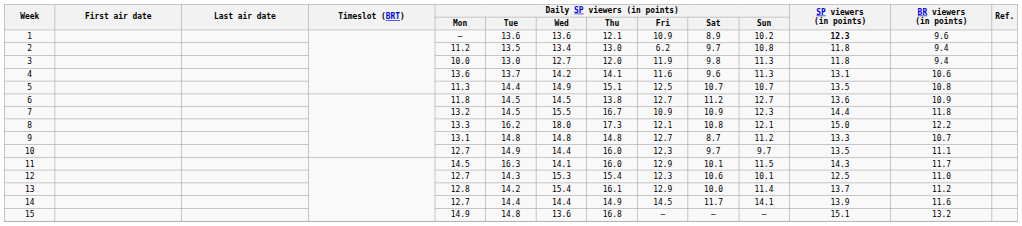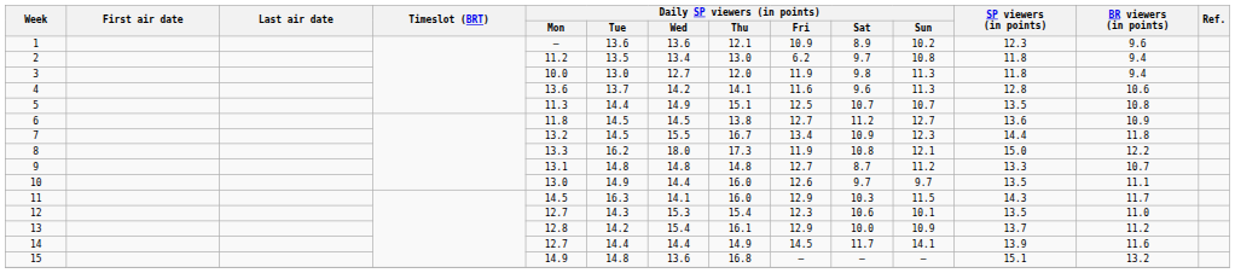1 | SP viewers (in points): bold -> normal
4 | SP viewers (in points): 13.1 -> 12.8
7 | Daily SP viewers (in points) / Fri: 10.9 -> 13.4
8 | Daily SP viewers (in points) / Fri: 12.1 -> 11.9
10 | Daily SP viewers (in points) / Mon: 12.7 -> 13.0
10 | Daily SP viewers (in points) / Fri: 12.3 -> 12.6
11 | Daily SP viewers (in points) / Sat: 10.1 -> 10.3
12 | SP viewers (in points): 12.5 -> 13.5
13 | Daily SP viewers (in points) / Sun: 11.4 -> 10.9
